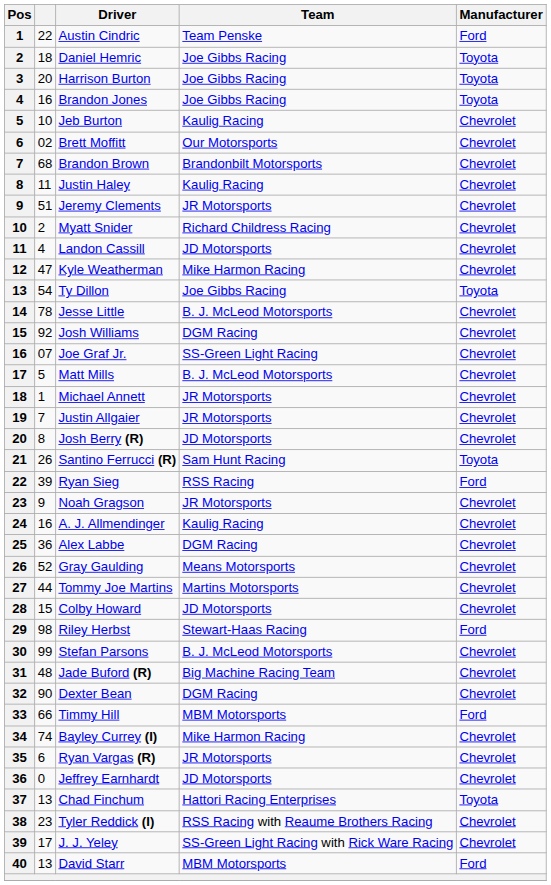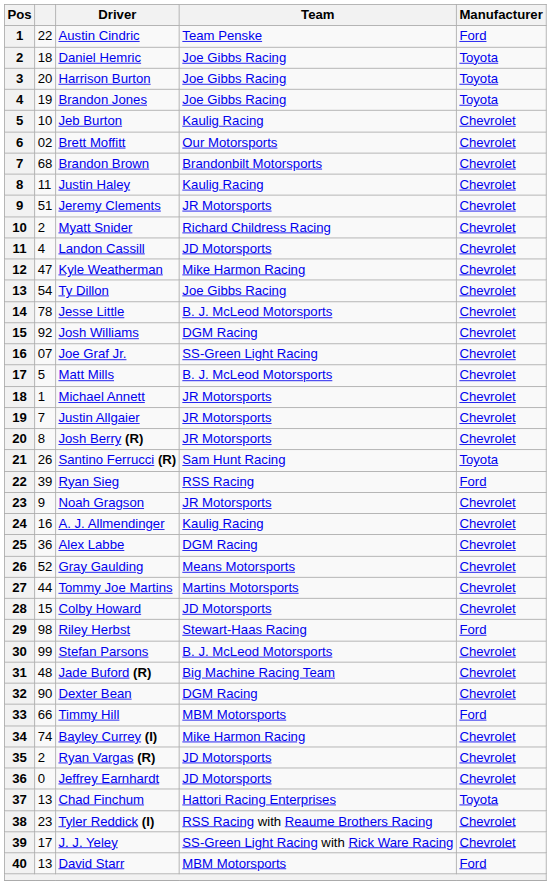Brandon Jones | column 2: 16 -> 19
Ty Dillon | Manufacturer: Toyota -> Chevrolet
Josh Berry (R) | Team: JD Motorsports -> JR Motorsports
Ryan Vargas (R) | column 2: 6 -> 2
Ryan Vargas (R) | Team: JR Motorsports -> JD Motorsports
